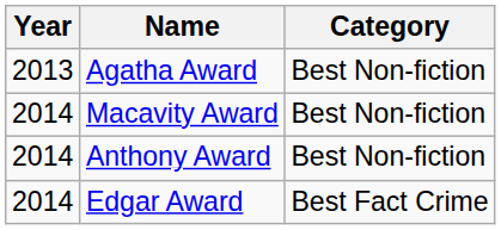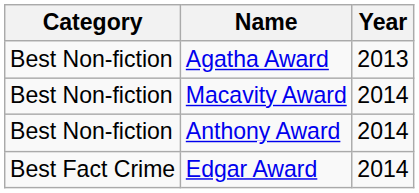columns swapped: Year <-> Category
